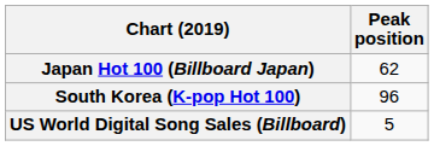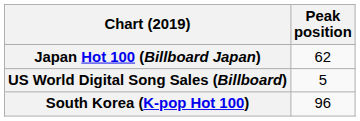rows swapped: South Korea (K-pop Hot 100) <-> US World Digital Song Sales (Billboard)
